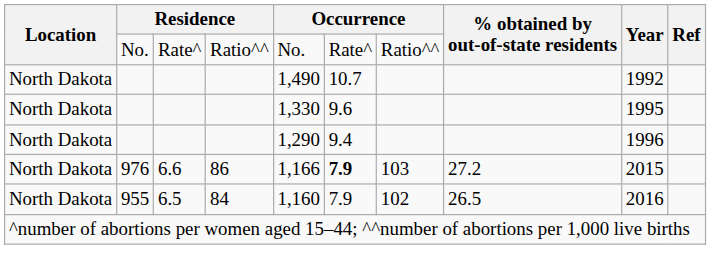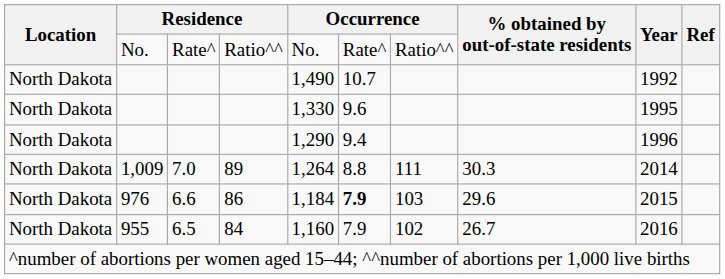+ row: North Dakota | 1,009 | 7.0 | 89 | 1,264 | 8.8 | 111 | 30.3 | 2014
976 | column 5: 1,166 -> 1,184
976 | % obtained by out-of-state residents: 27.2 -> 29.6
955 | % obtained by out-of-state residents: 26.5 -> 26.7
